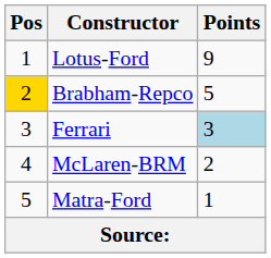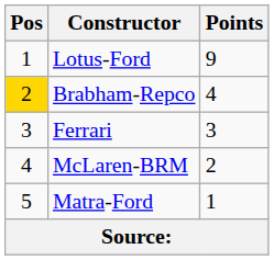Brabham-Repco | Points: 5 -> 4
Ferrari | Points: lightblue background -> no background
